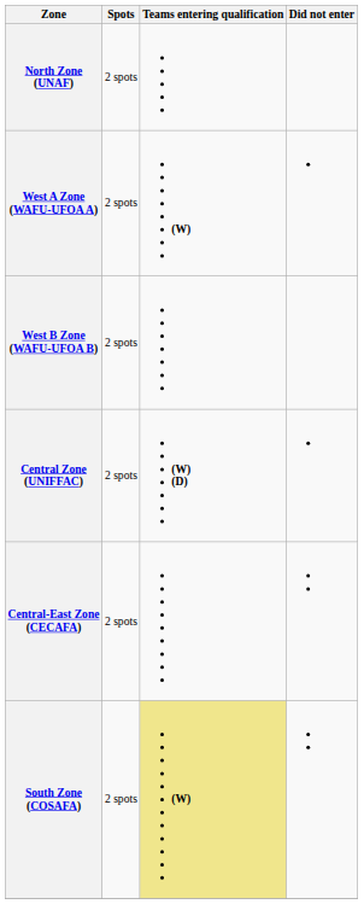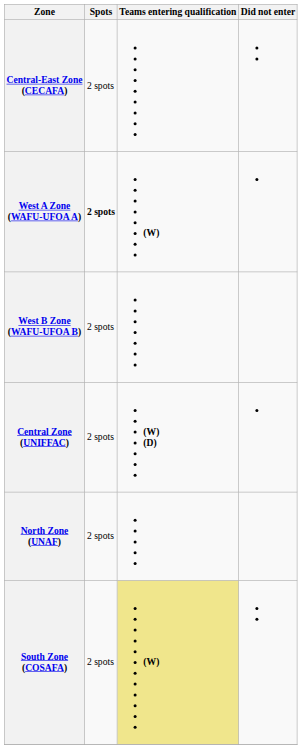rows swapped: North Zone (UNAF) <-> Central-East Zone (CECAFA)
West A Zone (WAFU-UFOA A) | Spots: normal -> bold
